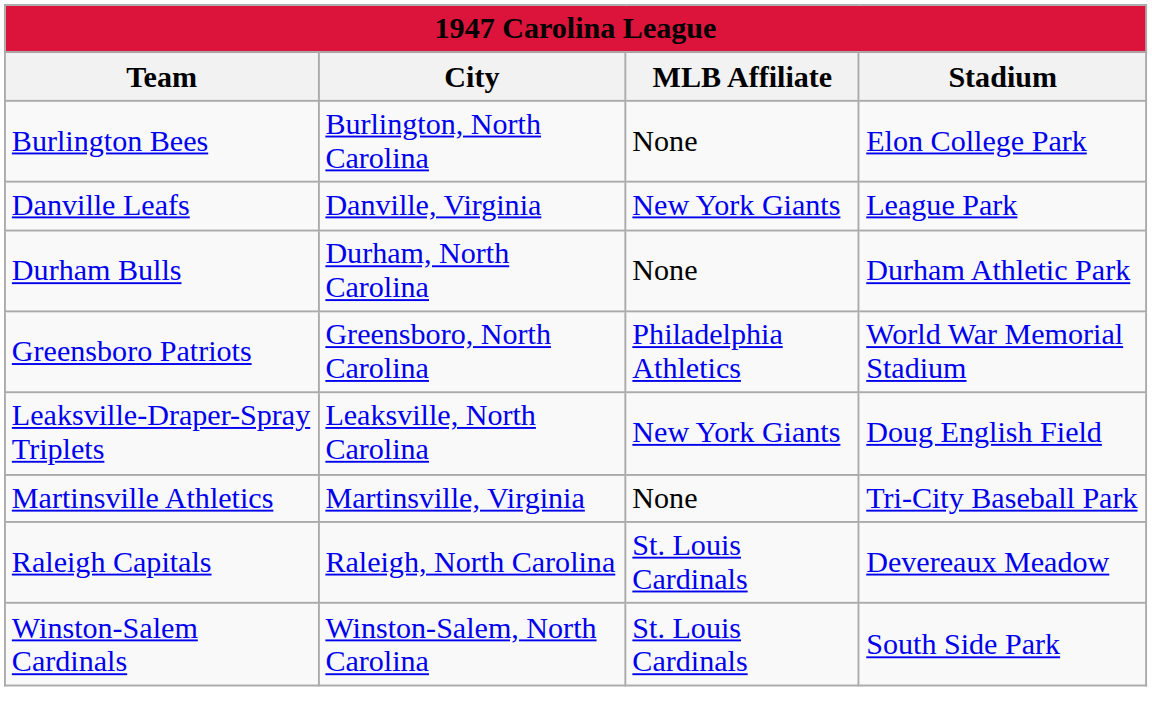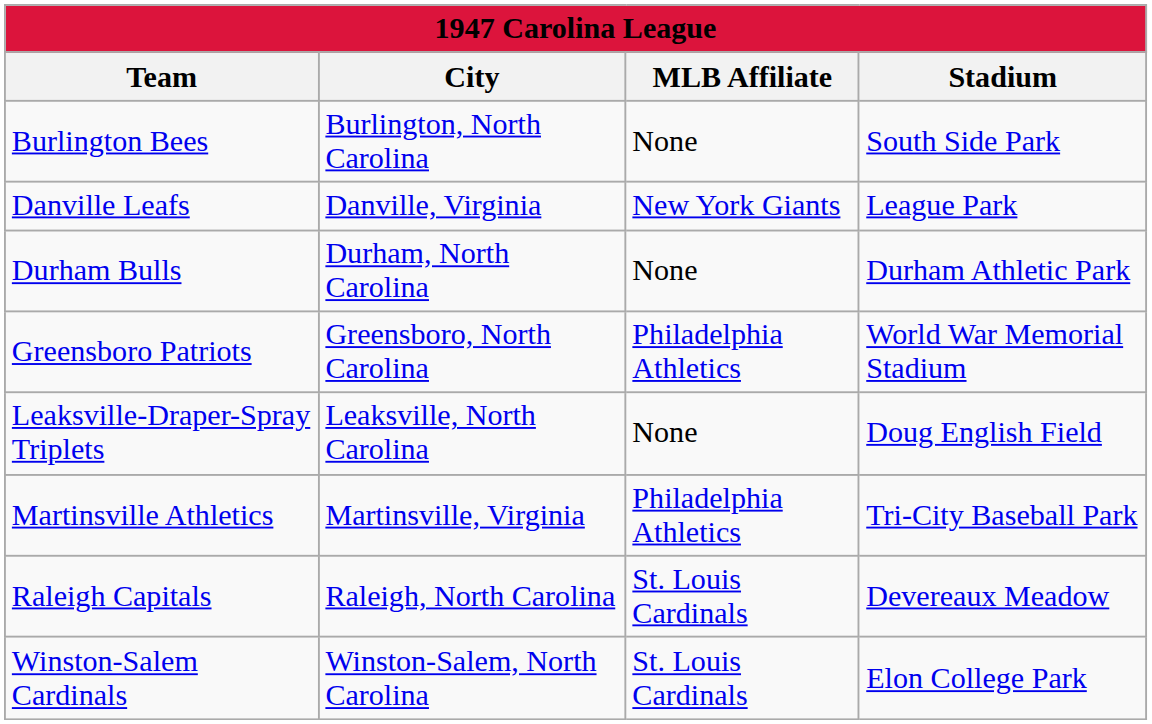Burlington Bees | Stadium: Elon College Park -> South Side Park
Leaksville-Draper-Spray Triplets | MLB Affiliate: New York Giants -> None
Martinsville Athletics | MLB Affiliate: None -> Philadelphia Athletics
Winston-Salem Cardinals | Stadium: South Side Park -> Elon College Park
